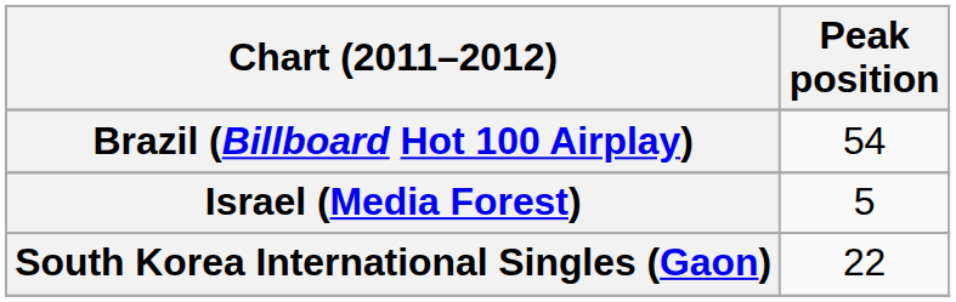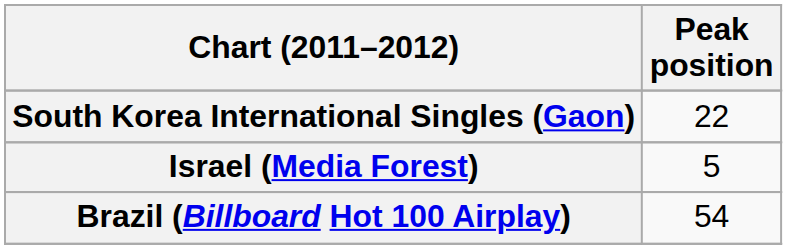rows swapped: Brazil (Billboard Hot 100 Airplay) <-> South Korea International Singles (Gaon)
